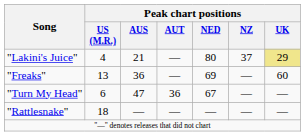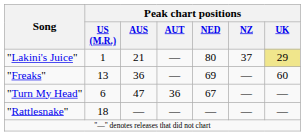"Lakini's Juice" | Peak chart positions / US (M.R.): 4 -> 1
